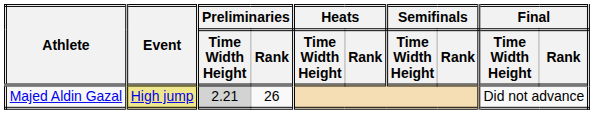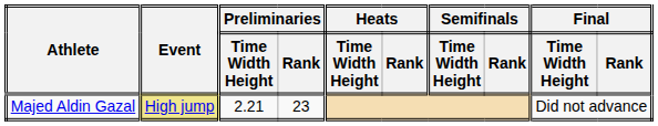Majed Aldin Gazal | Preliminaries / Time Width Height: lightgrey background -> no background
Majed Aldin Gazal | Preliminaries / Rank: 26 -> 23
